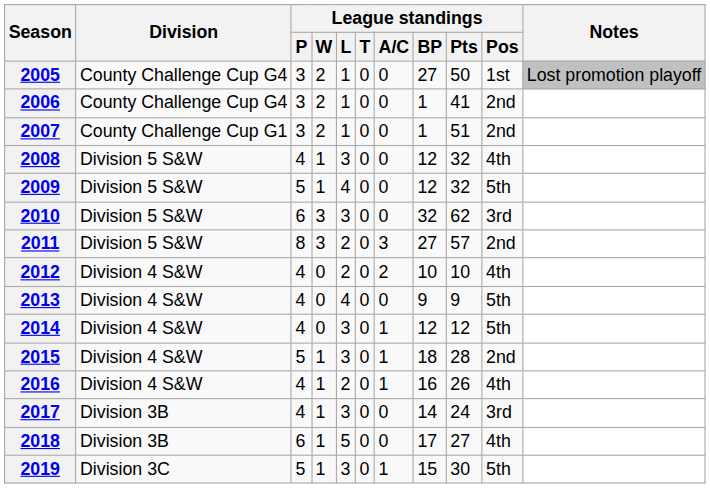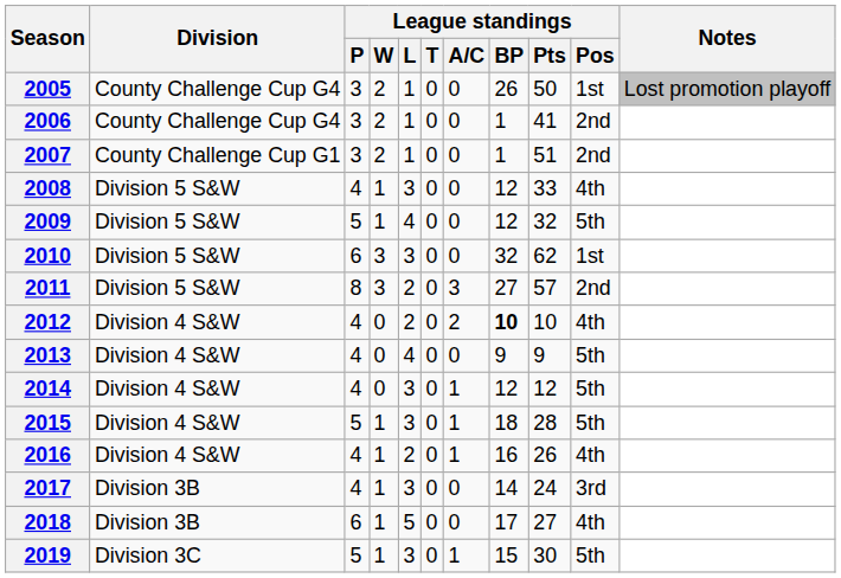2005 | League standings / BP: 27 -> 26
2008 | League standings / Pts: 32 -> 33
2010 | League standings / Pos: 3rd -> 1st
2012 | League standings / BP: normal -> bold
2015 | League standings / Pos: 2nd -> 5th
